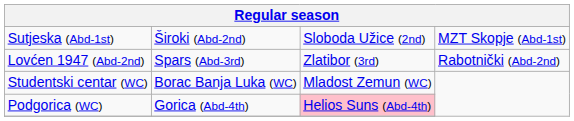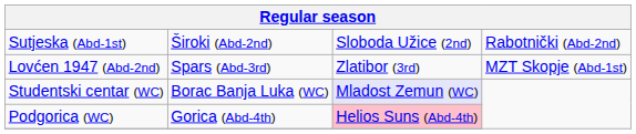Sutjeska (Abd-1st) | column 4: MZT Skopje (Abd-1st) -> Rabotnički (Abd-2nd)
Lovćen 1947 (Abd-2nd) | column 4: Rabotnički (Abd-2nd) -> MZT Skopje (Abd-1st)
Studentski centar (WC) | column 3: no background -> lavender background
